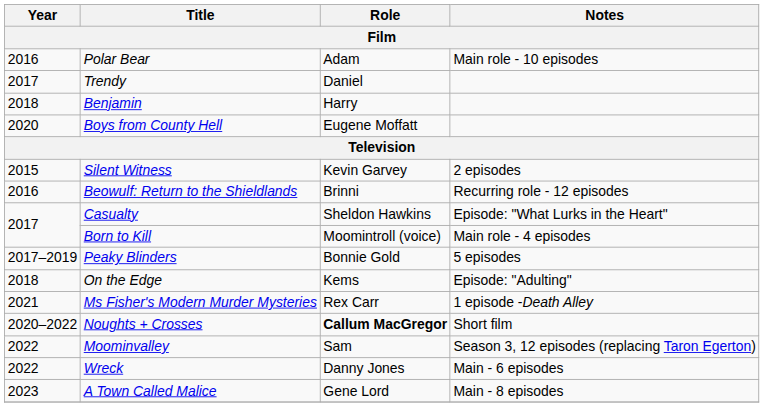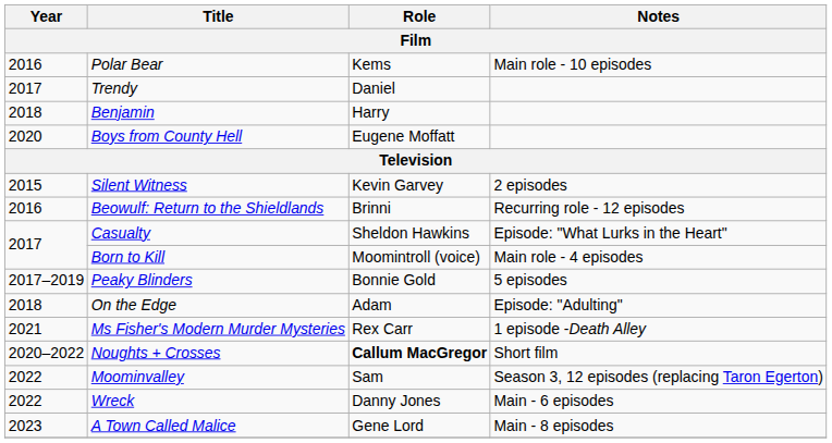Polar Bear | Role / Film: Adam -> Kems
On the Edge | Role / Film: Kems -> Adam
